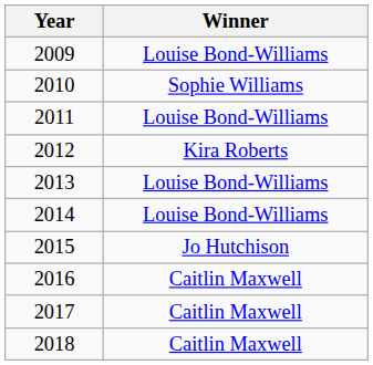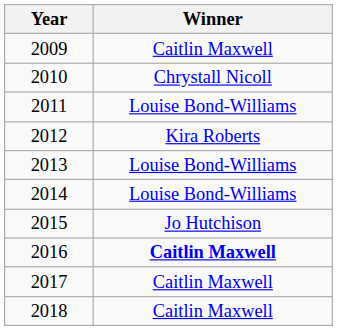2009 | Winner: Louise Bond-Williams -> Caitlin Maxwell
2010 | Winner: Sophie Williams -> Chrystall Nicoll
2016 | Winner: normal -> bold
